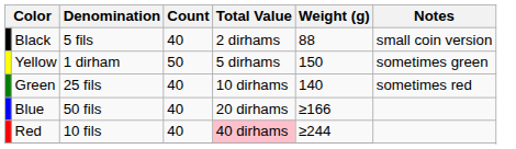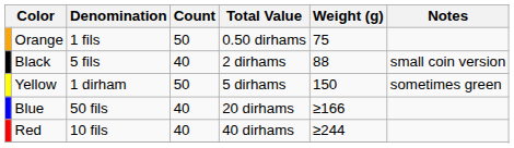+ row: Orange | 1 fils | 50 | 0.50 dirhams | 75
- row: Green | 25 fils | 40 | 10 dirhams | 140 | sometimes red
Red | Total Value: pink background -> no background
